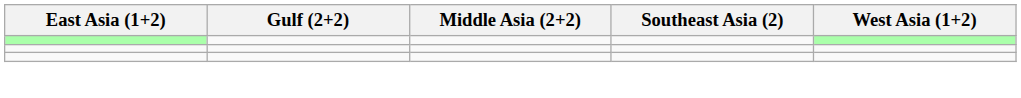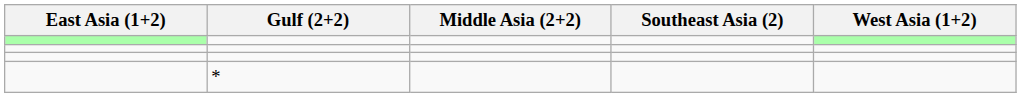+ row: *
